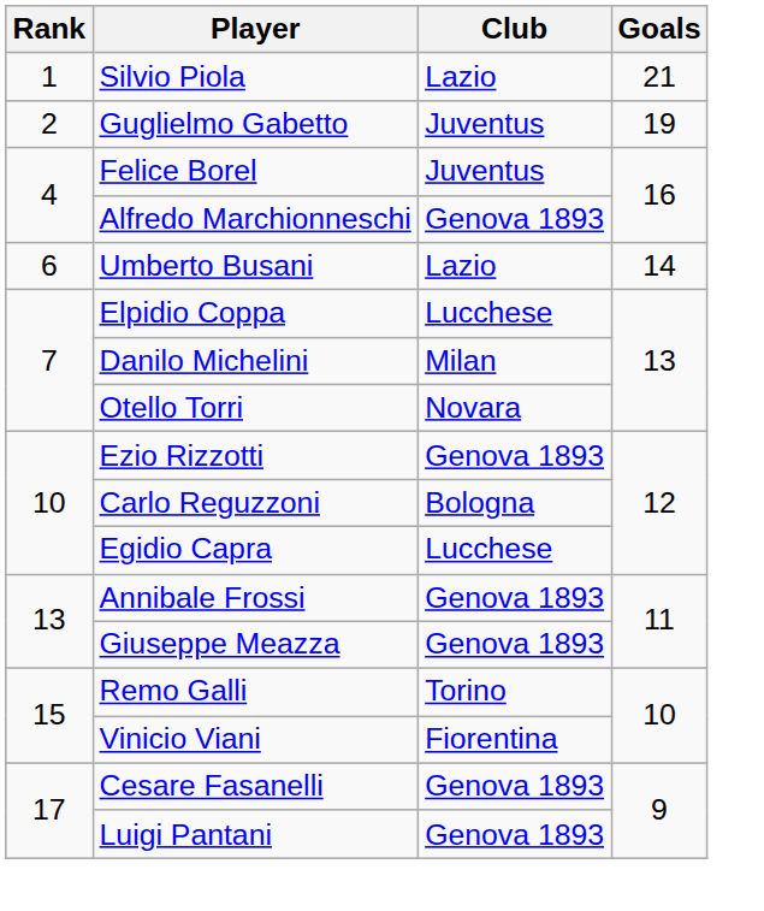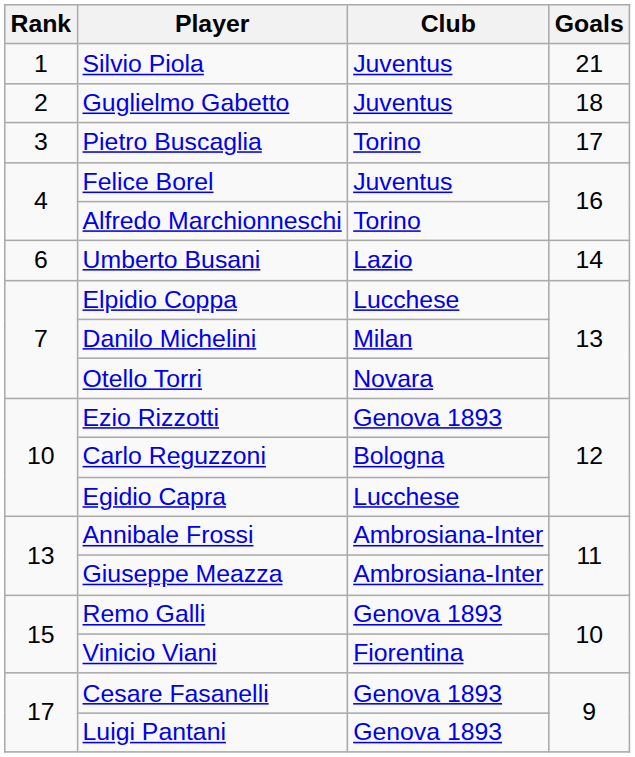Silvio Piola | Club: Lazio -> Juventus
Guglielmo Gabetto | Goals: 19 -> 18
+ row: 3 | Pietro Buscaglia | Torino | 17
Alfredo Marchionneschi | Club: Genova 1893 -> Torino
Annibale Frossi | Club: Genova 1893 -> Ambrosiana-Inter
Giuseppe Meazza | Club: Genova 1893 -> Ambrosiana-Inter
Remo Galli | Club: Torino -> Genova 1893
